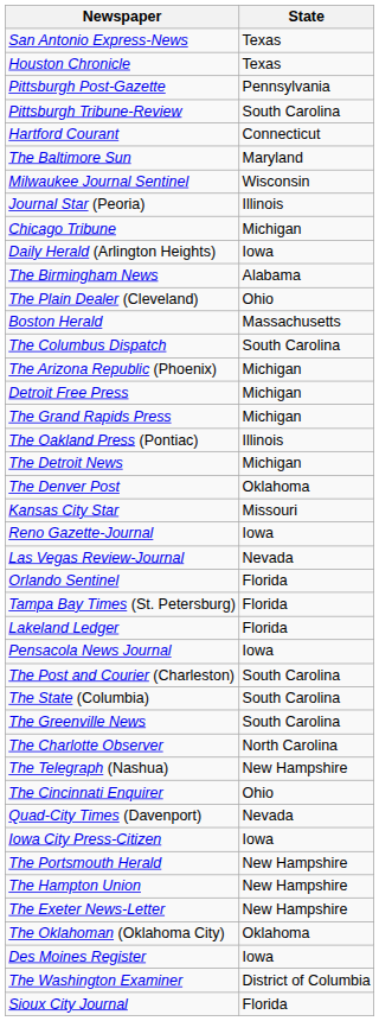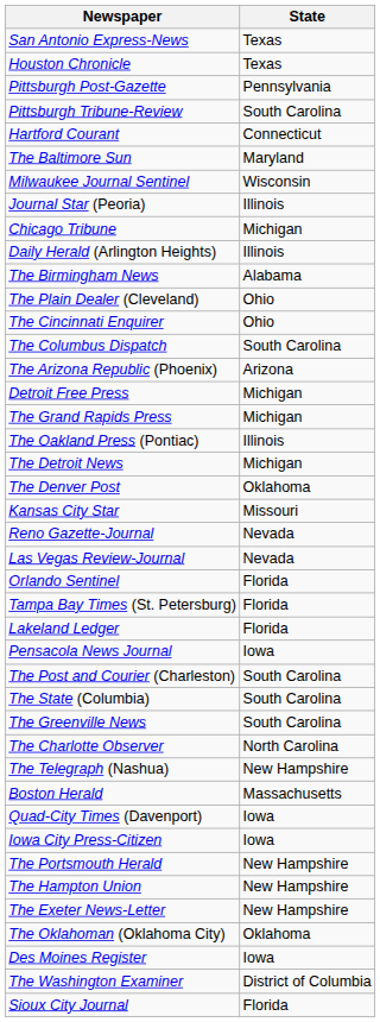Daily Herald (Arlington Heights) | State: Iowa -> Illinois
rows swapped: The Cincinnati Enquirer <-> Boston Herald
The Arizona Republic (Phoenix) | State: Michigan -> Arizona
Reno Gazette-Journal | State: Iowa -> Nevada
Quad-City Times (Davenport) | State: Nevada -> Iowa
